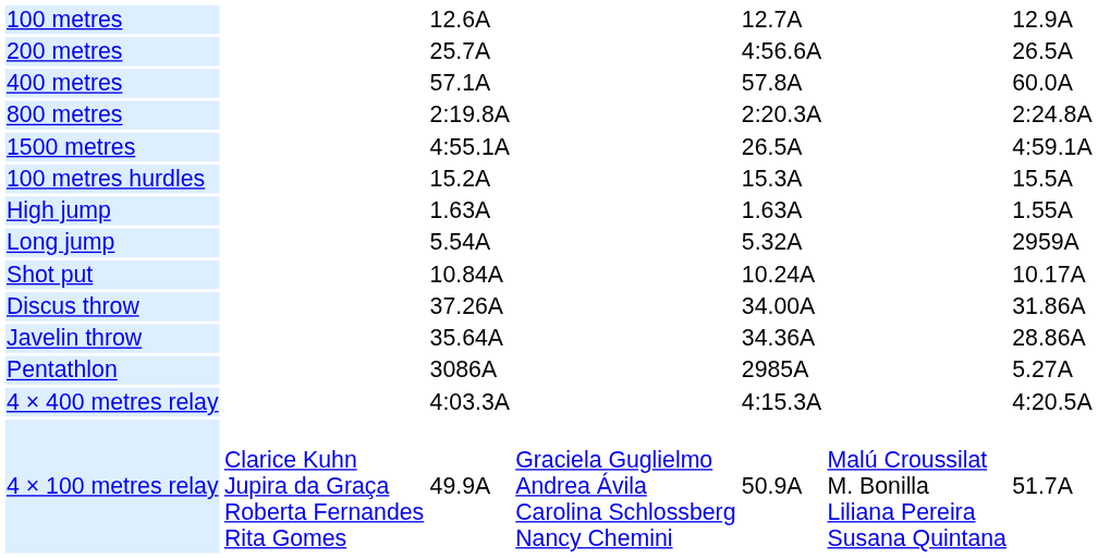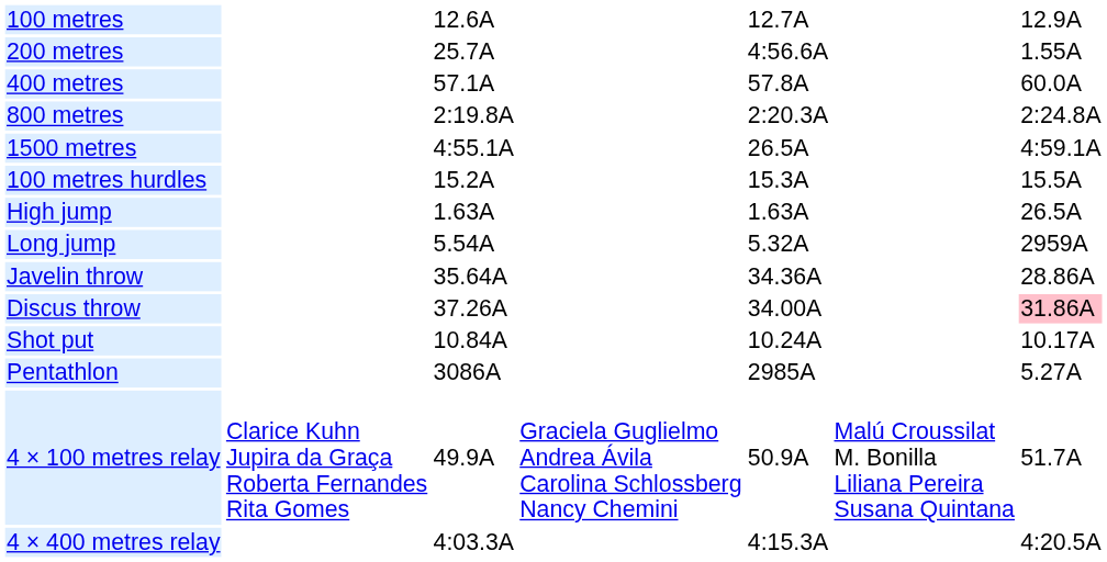200 metres | column 7: 26.5A -> 1.55A
High jump | column 7: 1.55A -> 26.5A
rows swapped: Shot put <-> Javelin throw
Discus throw | column 7: no background -> pink background
rows swapped: 4 × 100 metres relay <-> 4 × 400 metres relay
